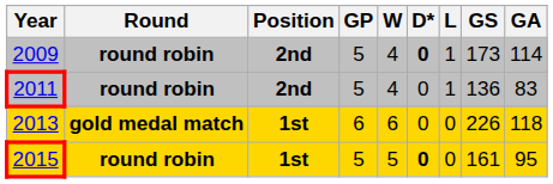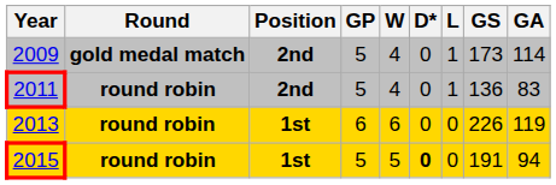2009 | Round: round robin -> gold medal match
2009 | D*: bold -> normal
2013 | Round: gold medal match -> round robin
2013 | GA: 118 -> 119
2015 | GS: 161 -> 191
2015 | GA: 95 -> 94
